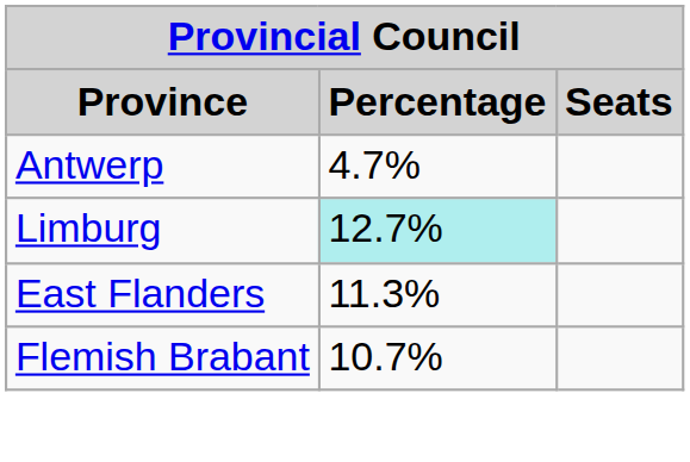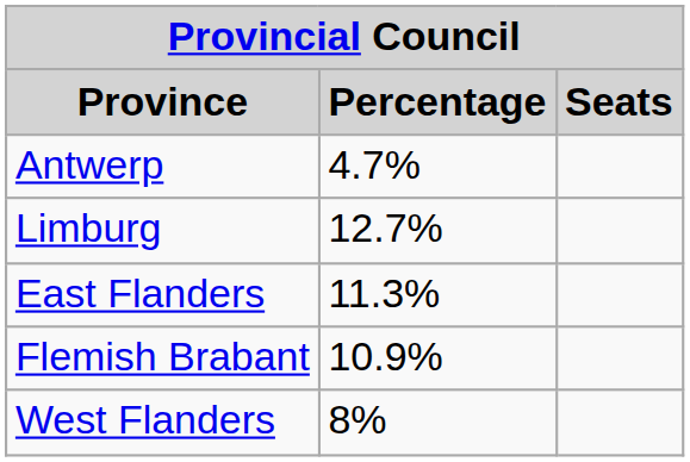Limburg | Percentage: paleturquoise background -> no background
Flemish Brabant | Percentage: 10.7% -> 10.9%
+ row: West Flanders | 8%
